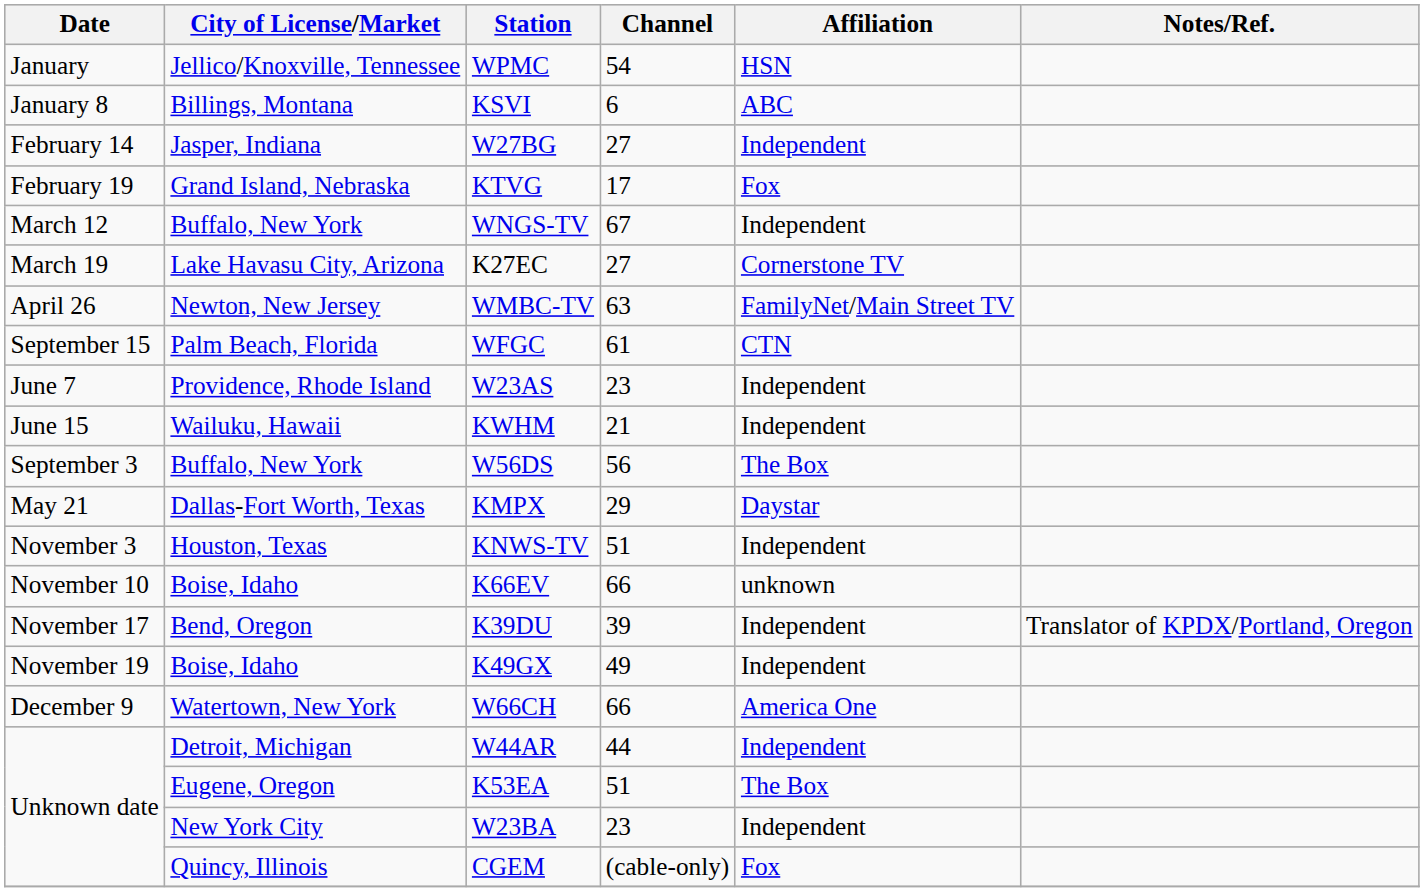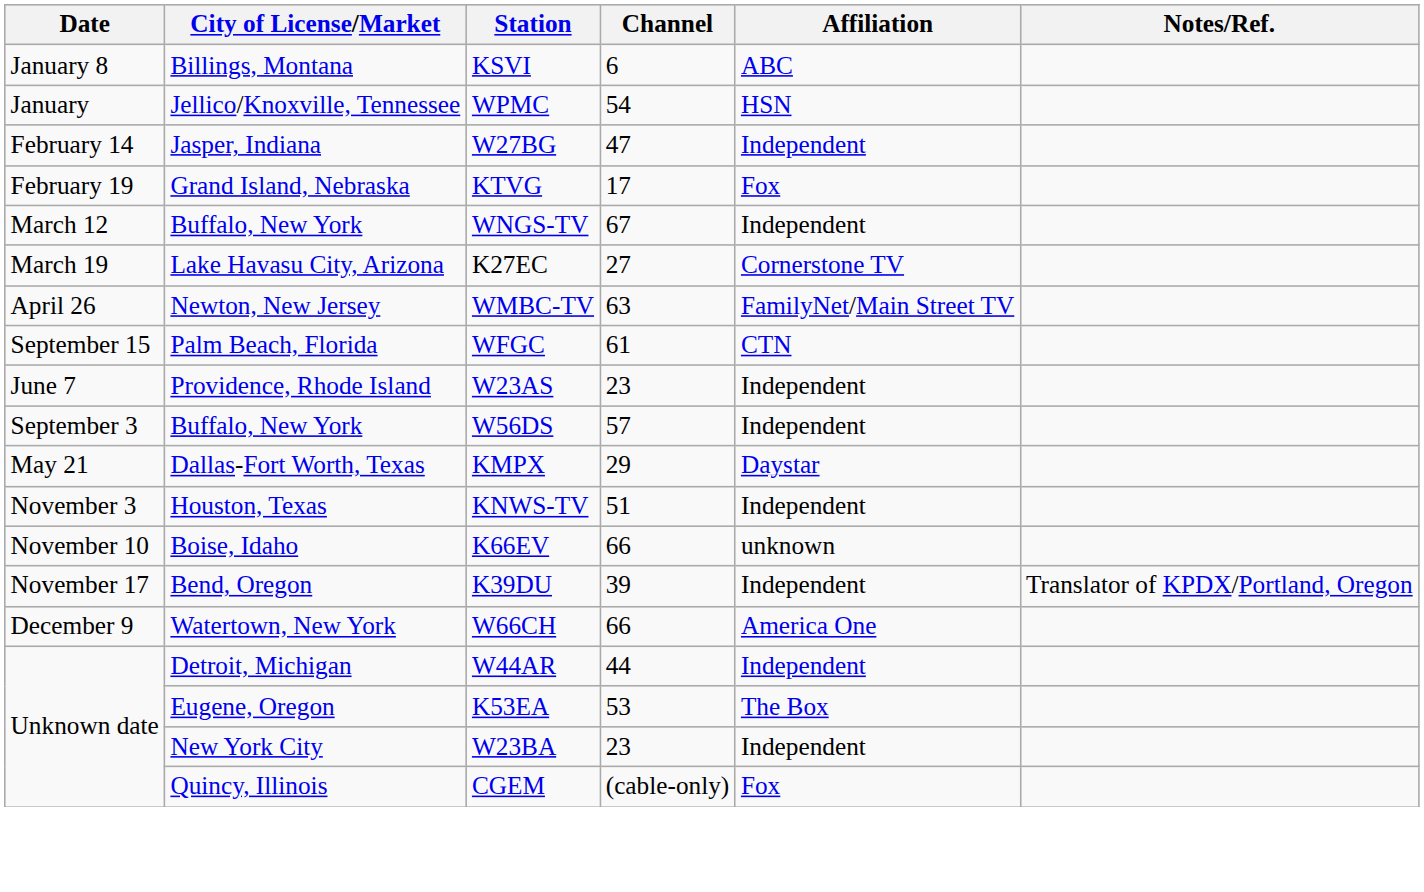rows swapped: WPMC <-> KSVI
W27BG | Channel: 27 -> 47
- row: June 15 | Wailuku, Hawaii | KWHM | 21 | Independent
W56DS | Channel: 56 -> 57
W56DS | Affiliation: The Box -> Independent
- row: November 19 | Boise, Idaho | K49GX | 49 | Independent
K53EA | Channel: 51 -> 53
